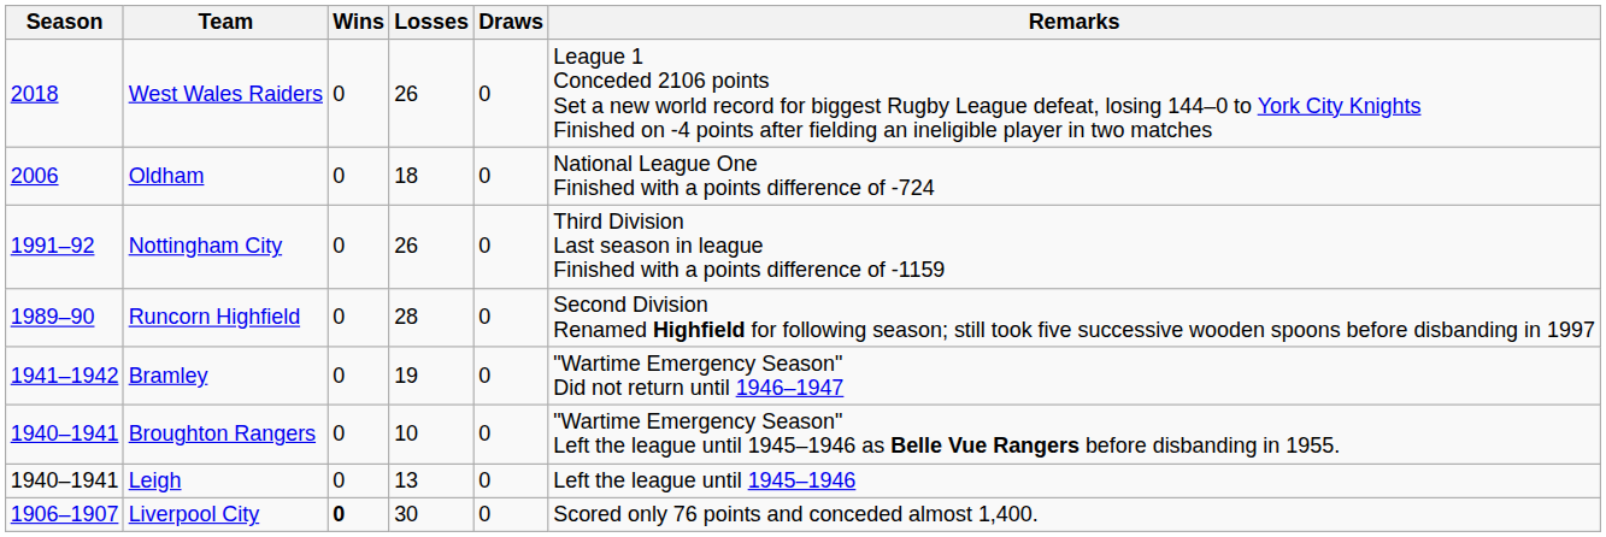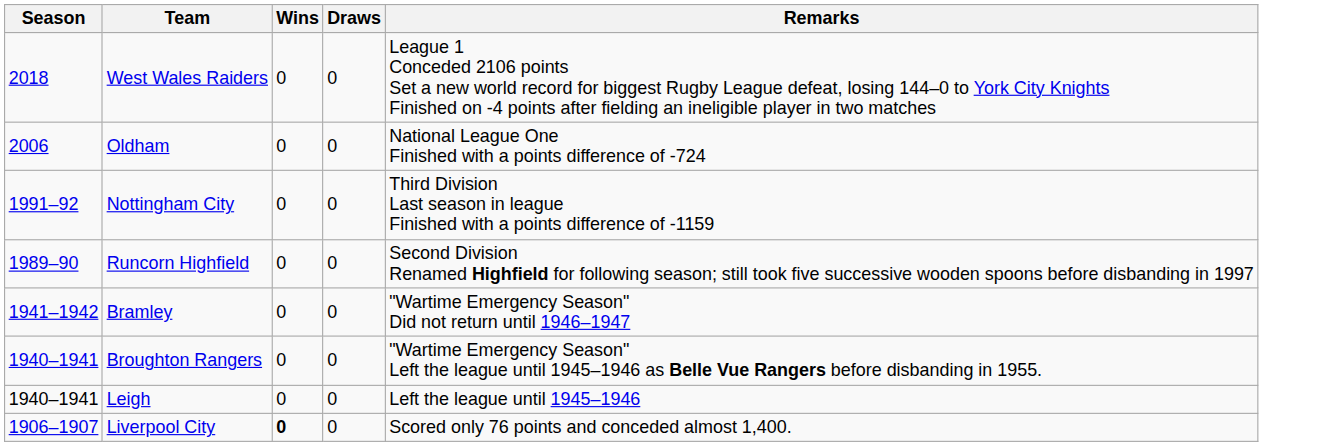- column: Losses | 26 | 18 | 26 | 28 | 19 | 10 | 13 | 30
